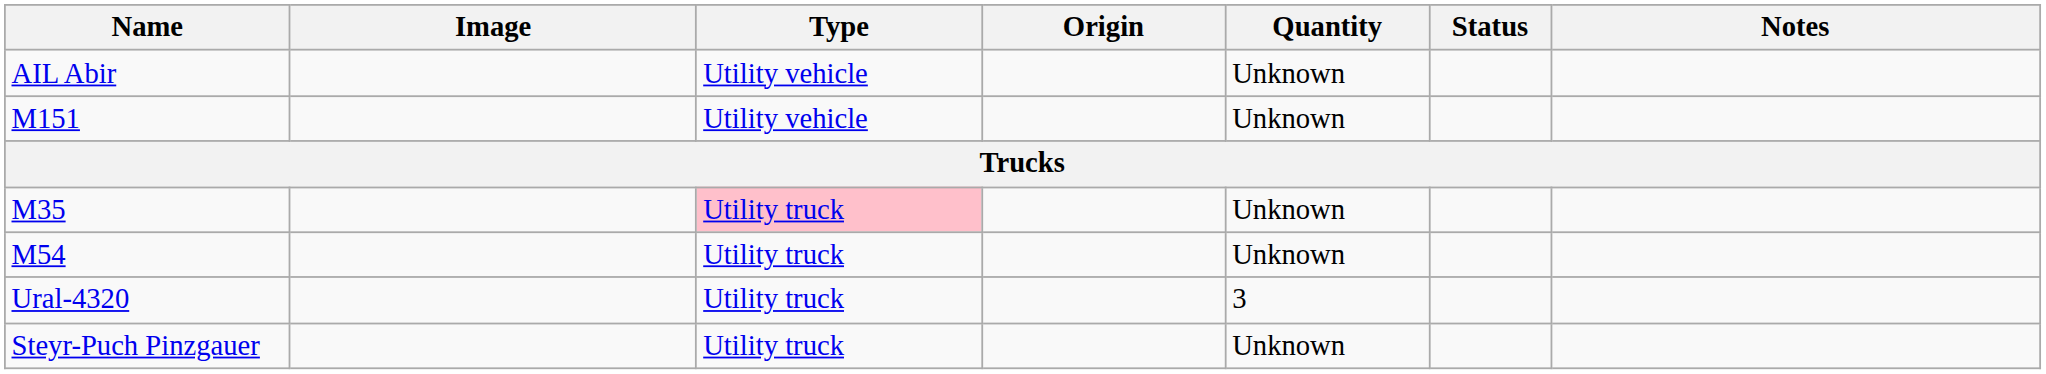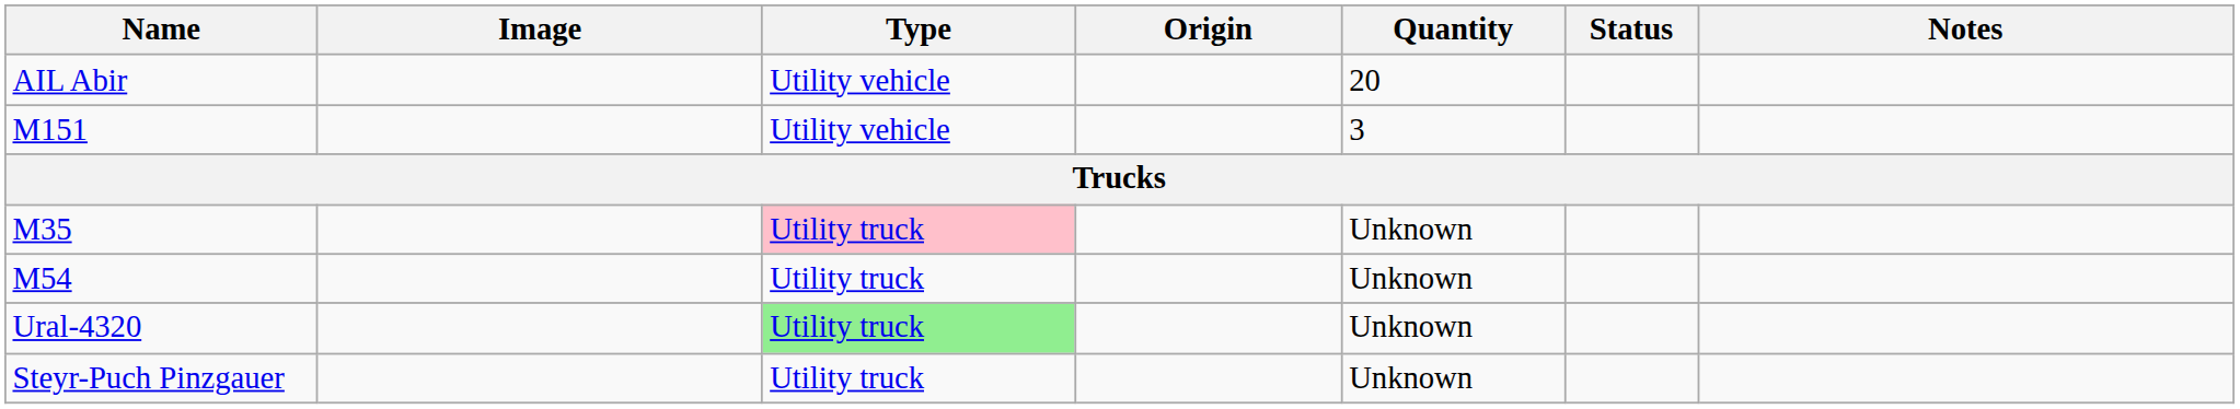AIL Abir | Quantity: Unknown -> 20
M151 | Quantity: Unknown -> 3
Ural-4320 | Type: no background -> lightgreen background
Ural-4320 | Quantity: 3 -> Unknown
